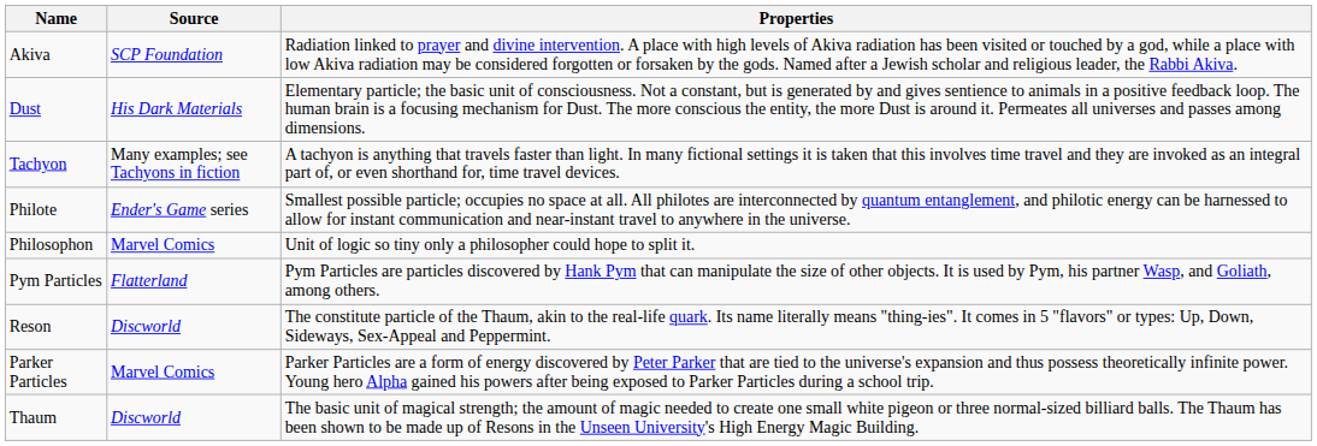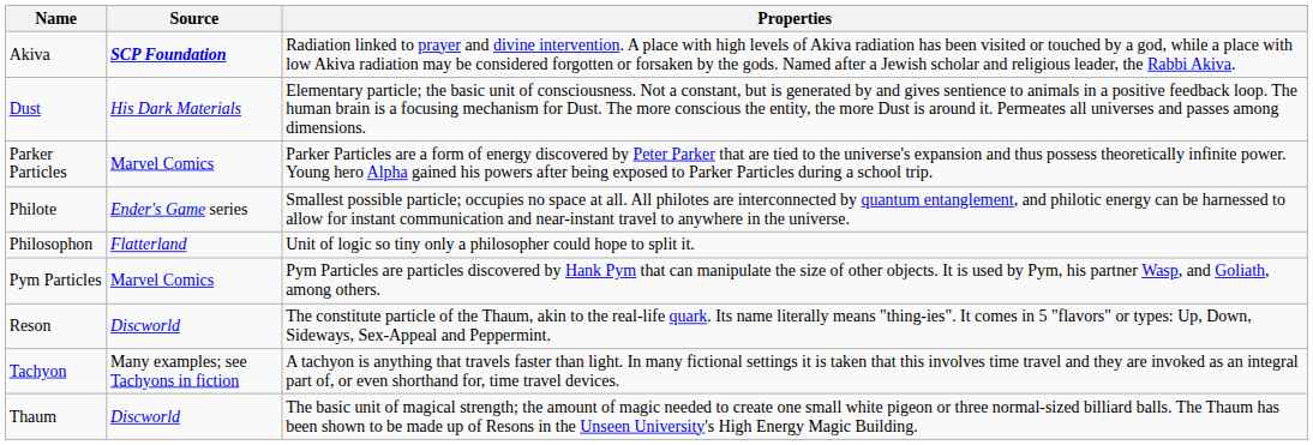Akiva | Source: normal -> bold
rows swapped: Parker Particles <-> Tachyon
Philosophon | Source: Marvel Comics -> Flatterland
Pym Particles | Source: Flatterland -> Marvel Comics
